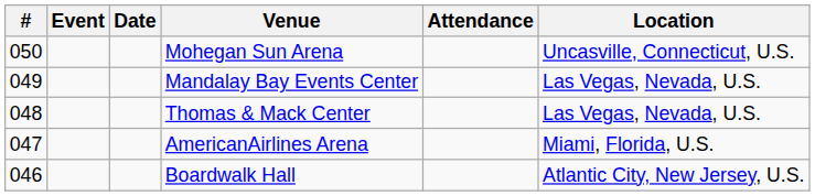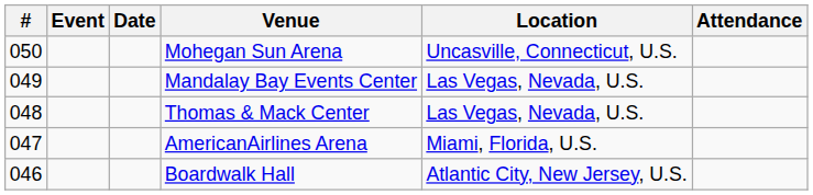columns swapped: Location <-> Attendance
